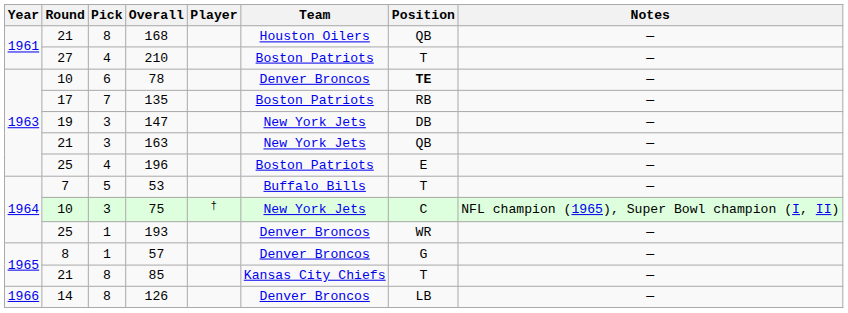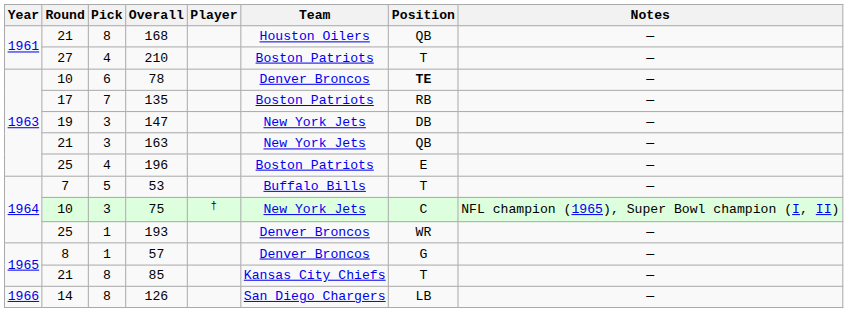126 | Team: Denver Broncos -> San Diego Chargers
